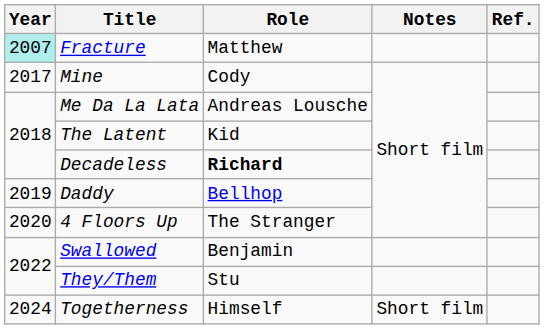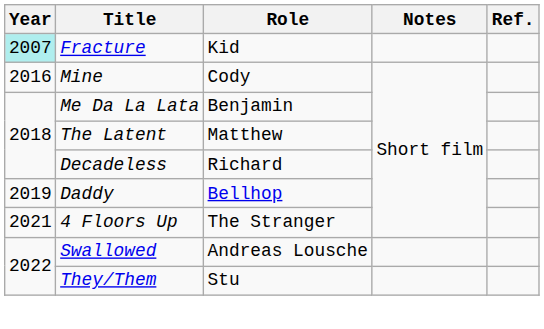Fracture | Role: Matthew -> Kid
Mine | Year: 2017 -> 2016
Me Da La Lata | Role: Andreas Lousche -> Benjamin
The Latent | Role: Kid -> Matthew
Decadeless | Role: bold -> normal
4 Floors Up | Year: 2020 -> 2021
Swallowed | Role: Benjamin -> Andreas Lousche
- row: 2024 | Togetherness | Himself | Short film
